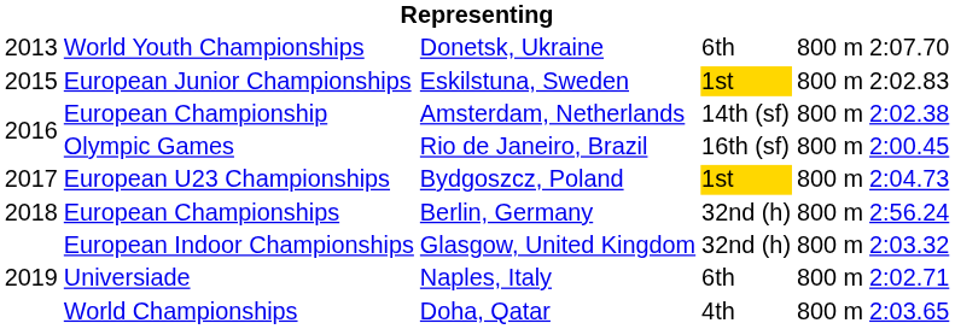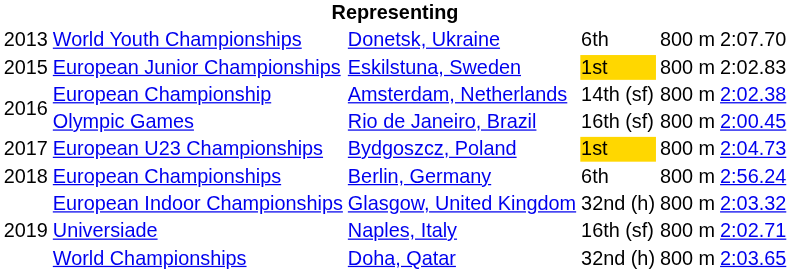European Championships | column 4: 32nd (h) -> 6th
Universiade | column 4: 6th -> 16th (sf)
World Championships | column 4: 4th -> 32nd (h)
